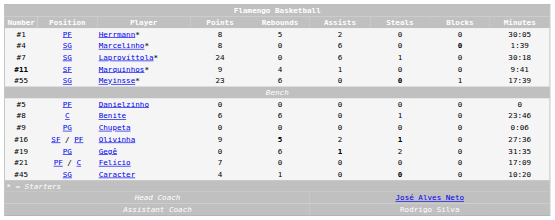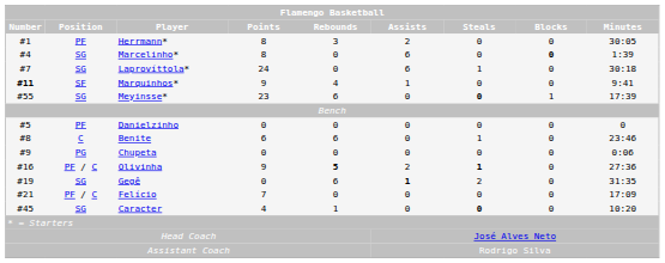Herrmann* | Flamengo Basketball / Rebounds: 5 -> 3
Olivinha | Flamengo Basketball / Position: SF / PF -> PF / C
Gegê | Flamengo Basketball / Position: PG -> SG
